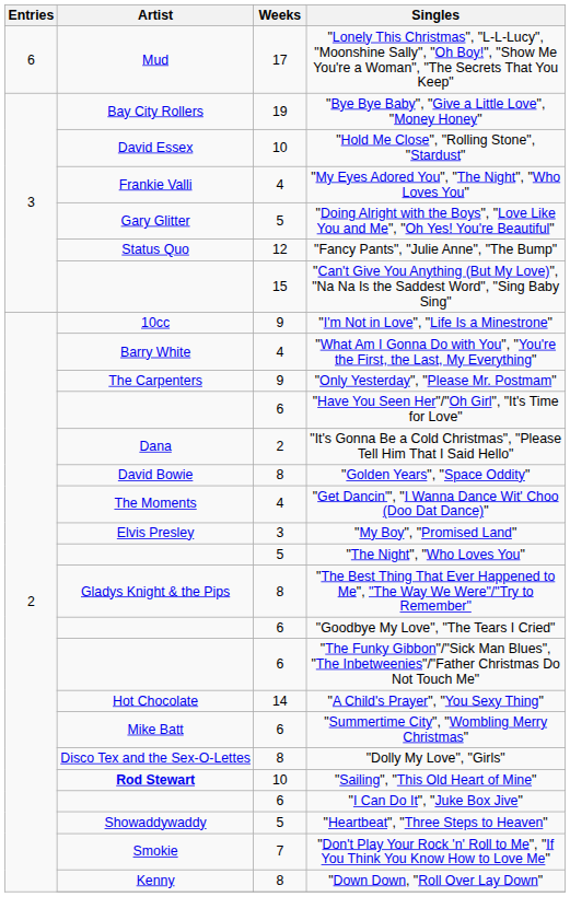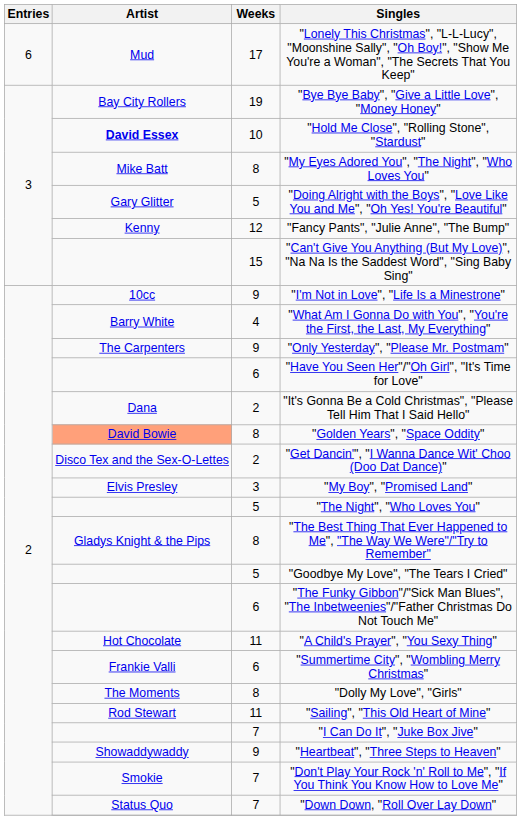"Hold Me Close", "Rolling Stone", "Stardust" | Artist: normal -> bold
"My Eyes Adored You", "The Night", "Who Loves You" | Artist: Frankie Valli -> Mike Batt
"My Eyes Adored You", "The Night", "Who Loves You" | Weeks: 4 -> 8
"Fancy Pants", "Julie Anne", "The Bump" | Artist: Status Quo -> Kenny
"Golden Years", "Space Oddity" | Artist: no background -> lightsalmon background
"Get Dancin'", "I Wanna Dance Wit' Choo (Doo Dat Dance)" | Artist: The Moments -> Disco Tex and the Sex-O-Lettes
"Get Dancin'", "I Wanna Dance Wit' Choo (Doo Dat Dance)" | Weeks: 4 -> 2
"Goodbye My Love", "The Tears I Cried" | Weeks: 6 -> 5
"A Child's Prayer", "You Sexy Thing" | Weeks: 14 -> 11
"Summertime City", "Wombling Merry Christmas" | Artist: Mike Batt -> Frankie Valli
"Dolly My Love", "Girls" | Artist: Disco Tex and the Sex-O-Lettes -> The Moments
"Sailing", "This Old Heart of Mine" | Artist: bold -> normal
"Sailing", "This Old Heart of Mine" | Weeks: 10 -> 11
"I Can Do It", "Juke Box Jive" | Weeks: 6 -> 7
"Heartbeat", "Three Steps to Heaven" | Weeks: 5 -> 9
"Down Down, "Roll Over Lay Down" | Artist: Kenny -> Status Quo
"Down Down, "Roll Over Lay Down" | Weeks: 8 -> 7
